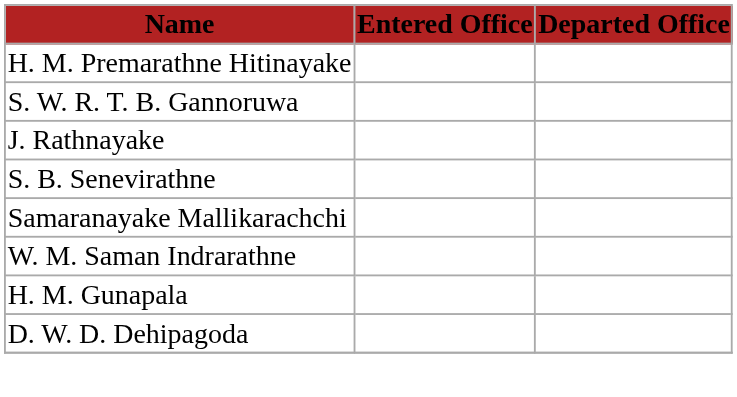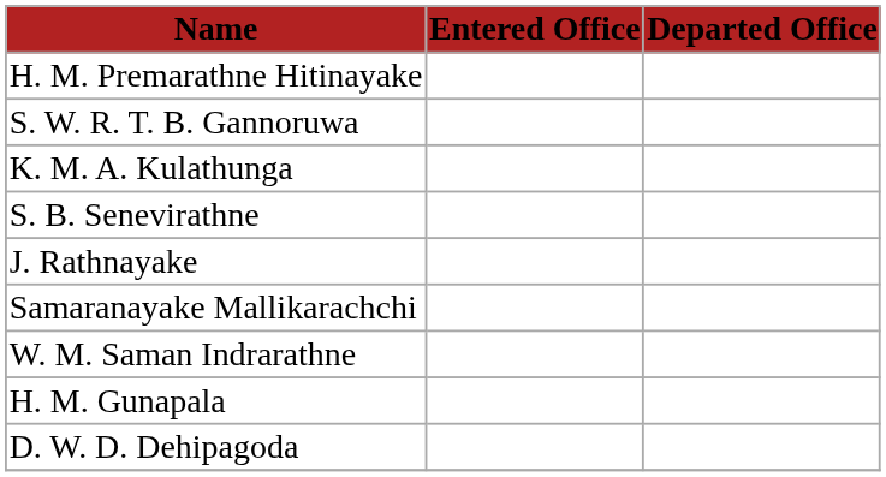+ row: K. M. A. Kulathunga
rows swapped: S. B. Senevirathne <-> J. Rathnayake
